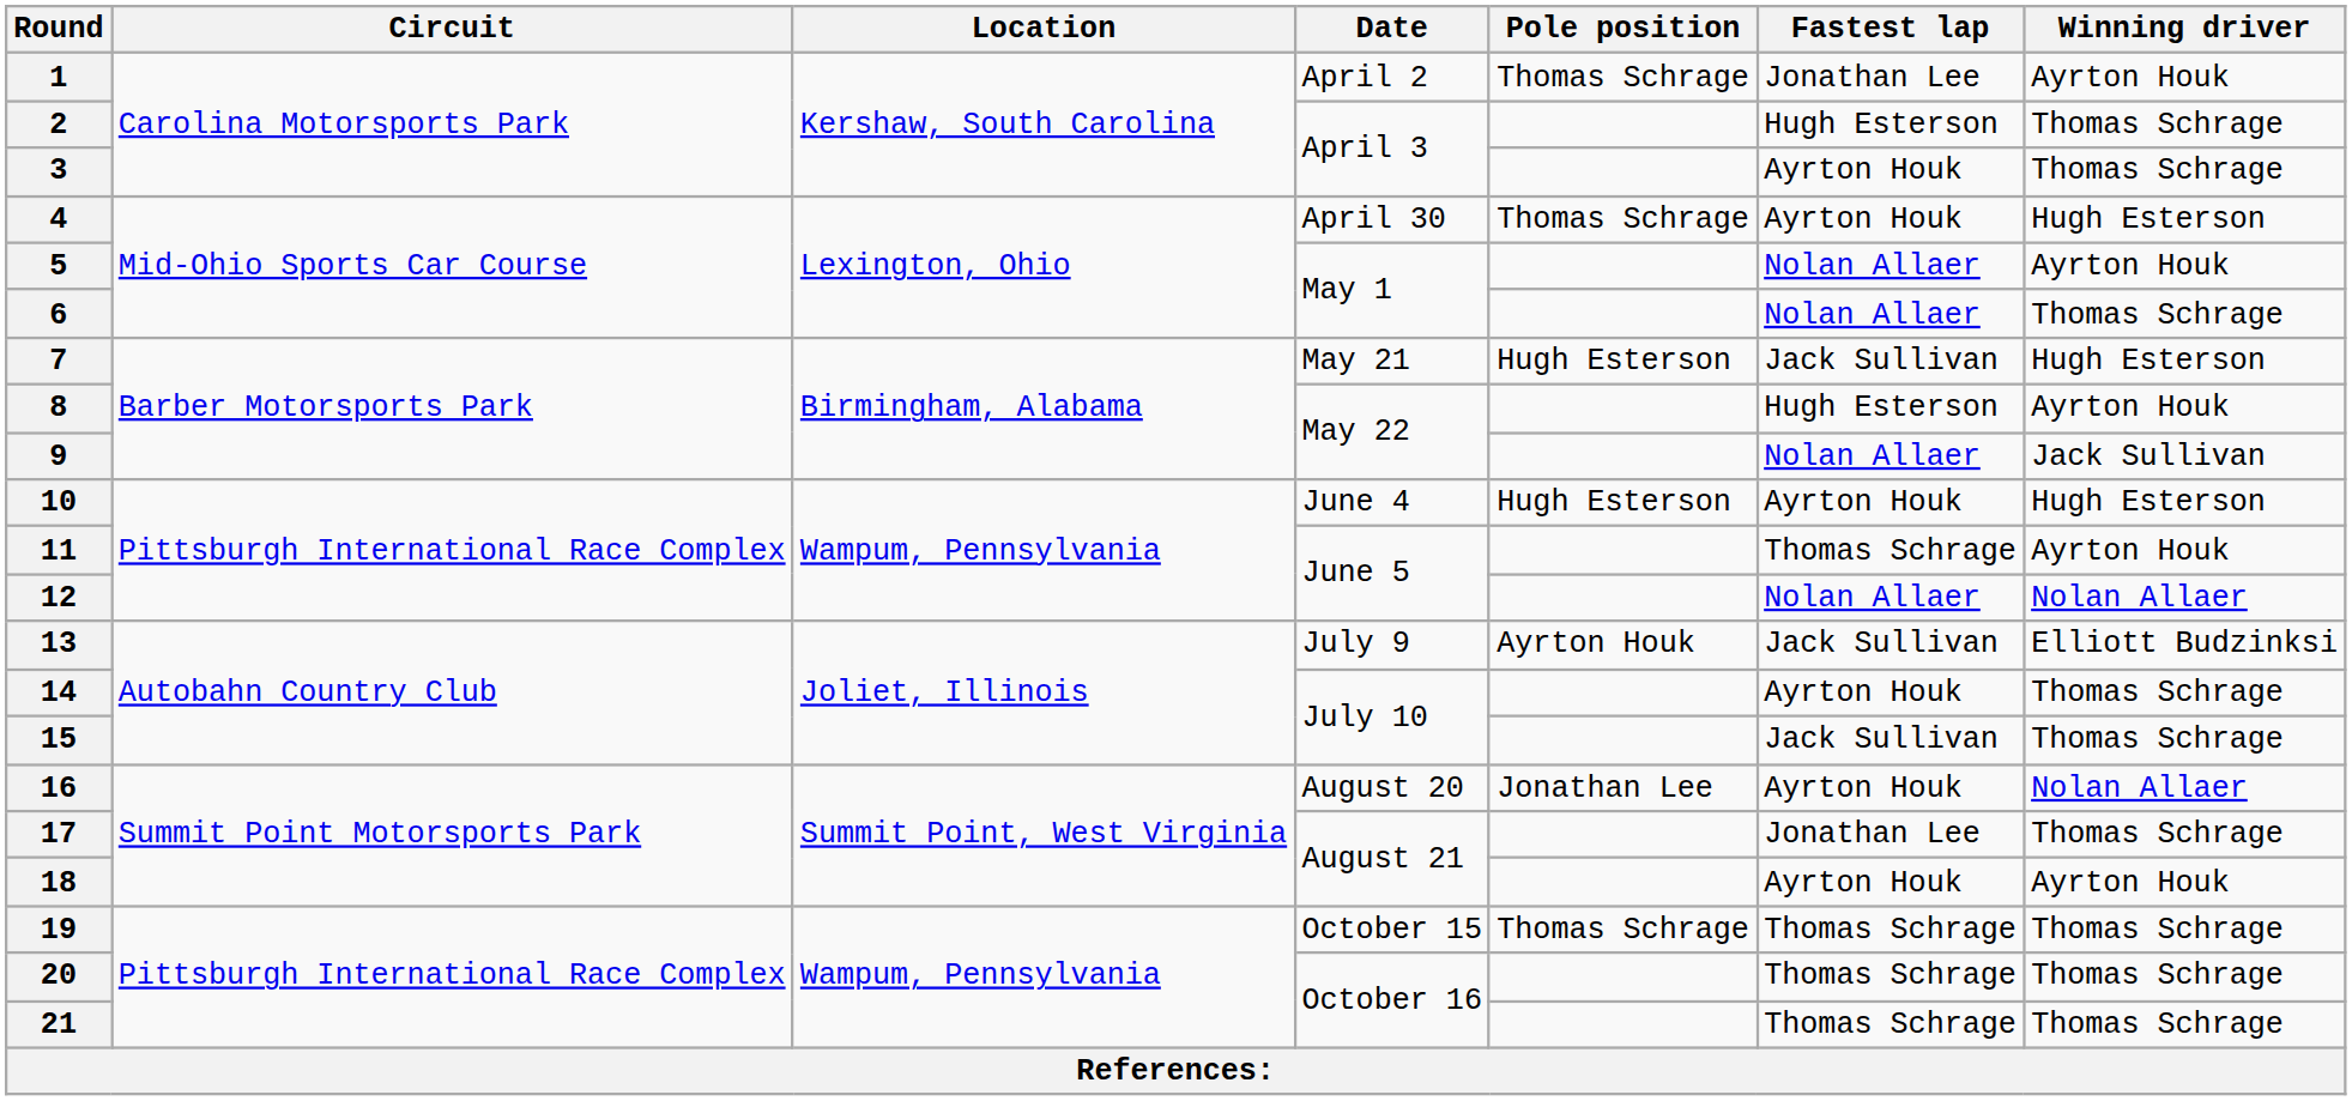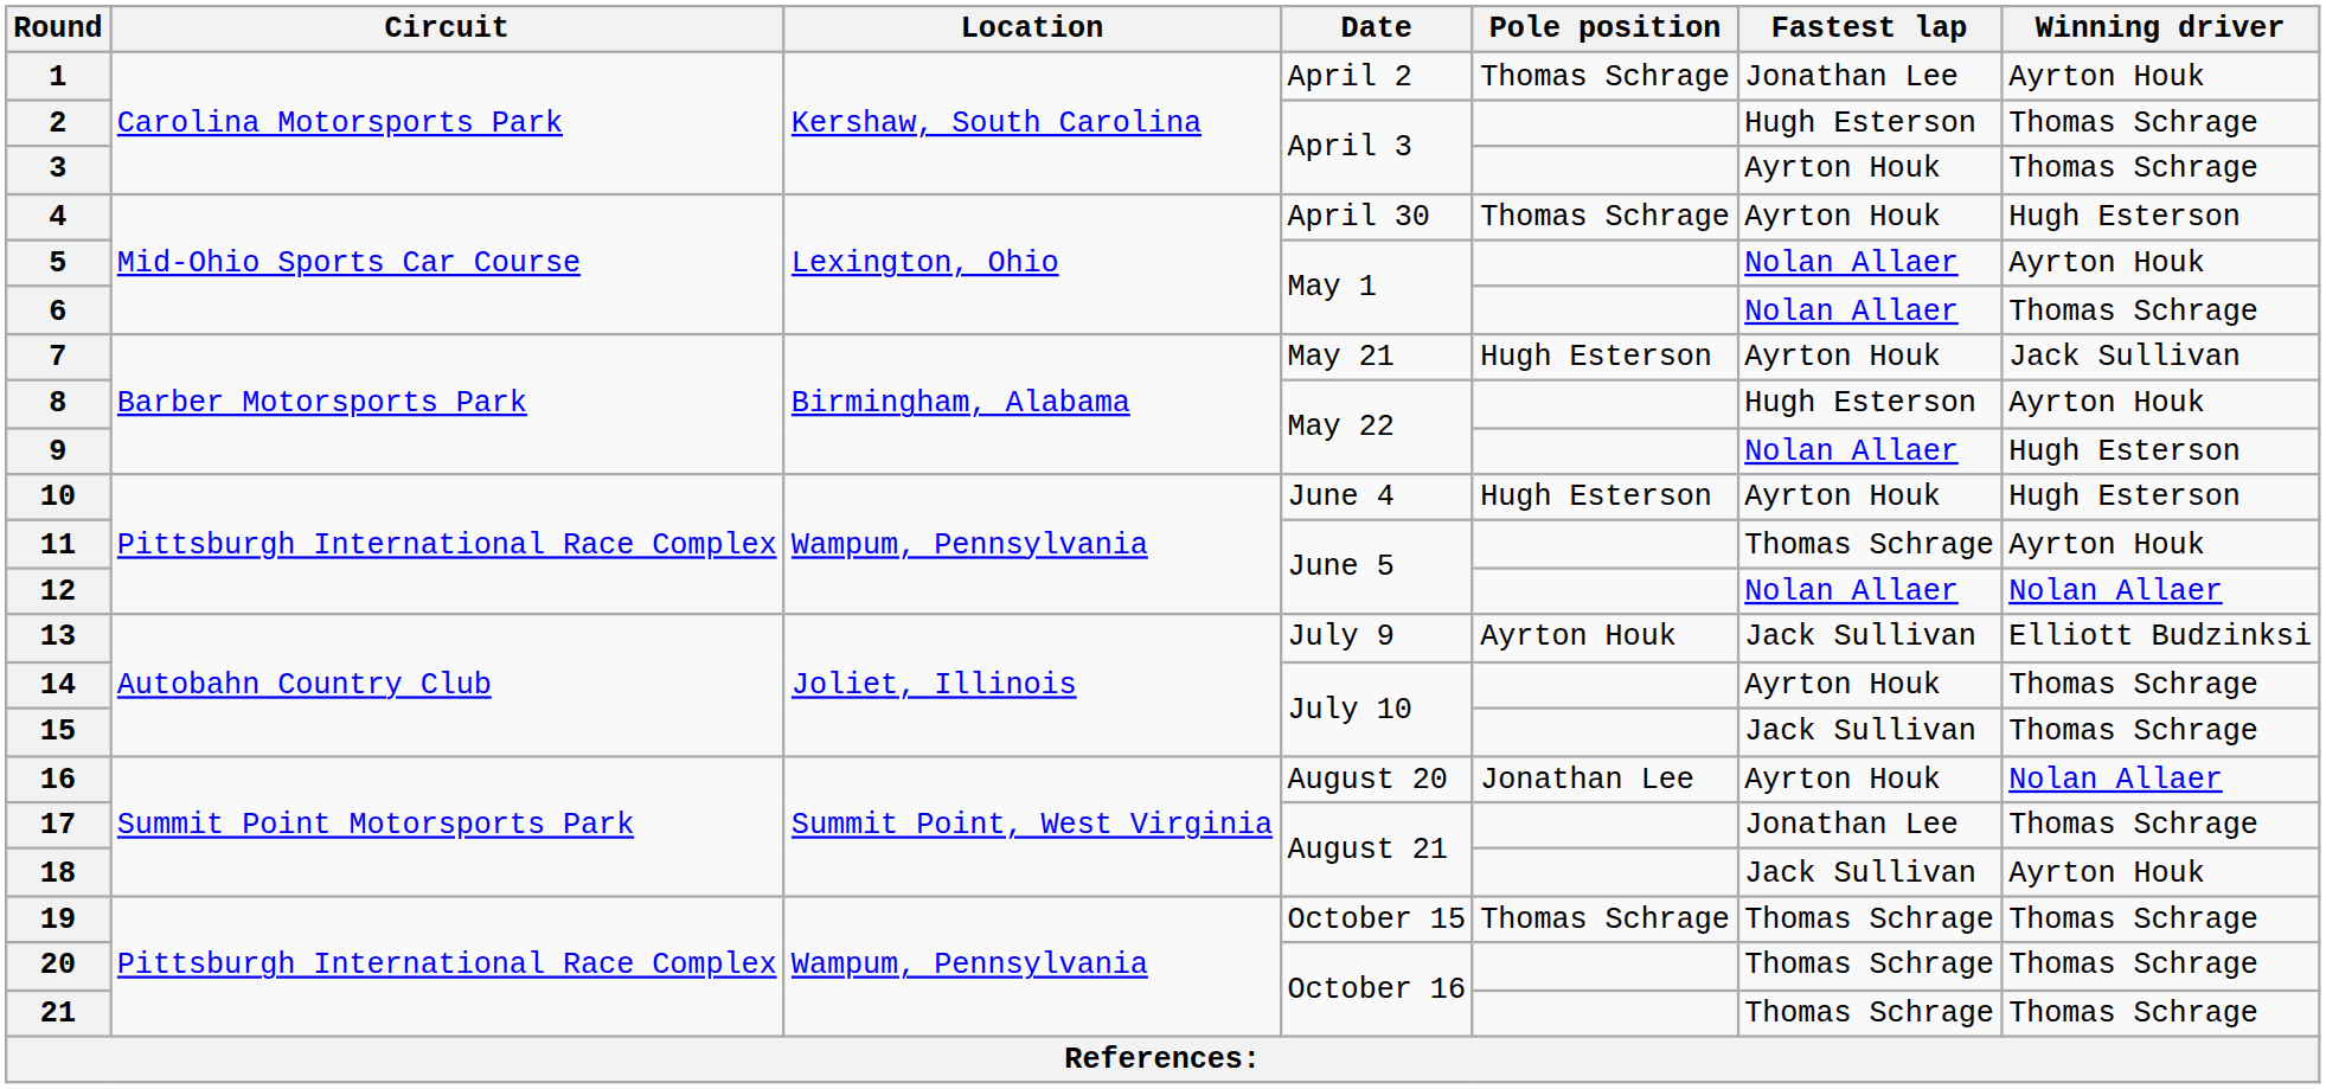7 | Fastest lap: Jack Sullivan -> Ayrton Houk
7 | Winning driver: Hugh Esterson -> Jack Sullivan
9 | Winning driver: Jack Sullivan -> Hugh Esterson
18 | Fastest lap: Ayrton Houk -> Jack Sullivan
